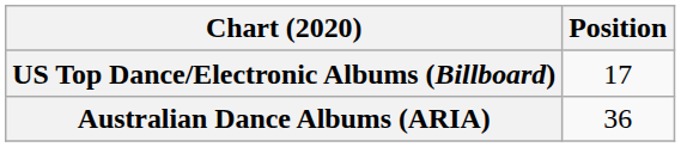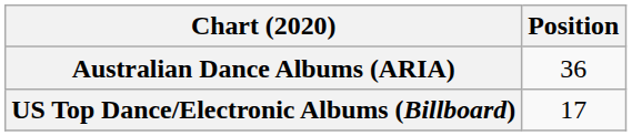rows swapped: Australian Dance Albums (ARIA) <-> US Top Dance/Electronic Albums (Billboard)
